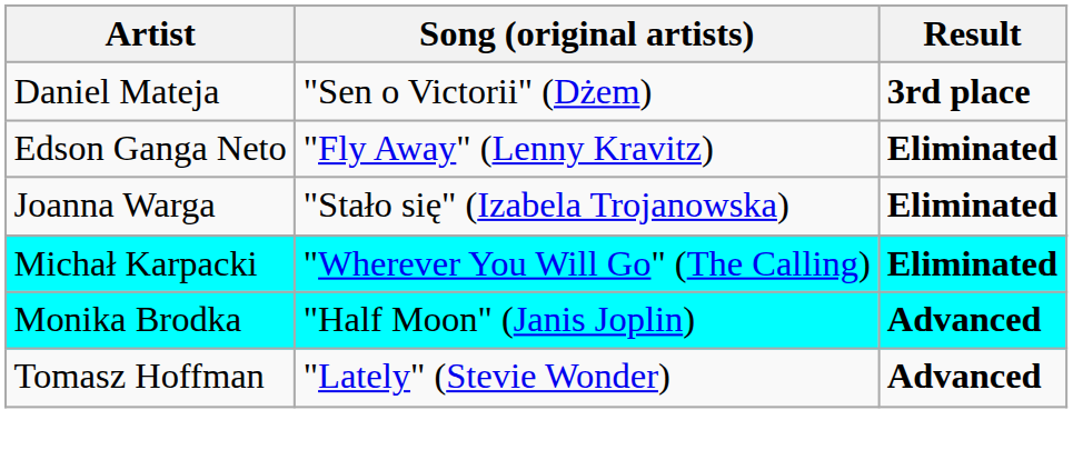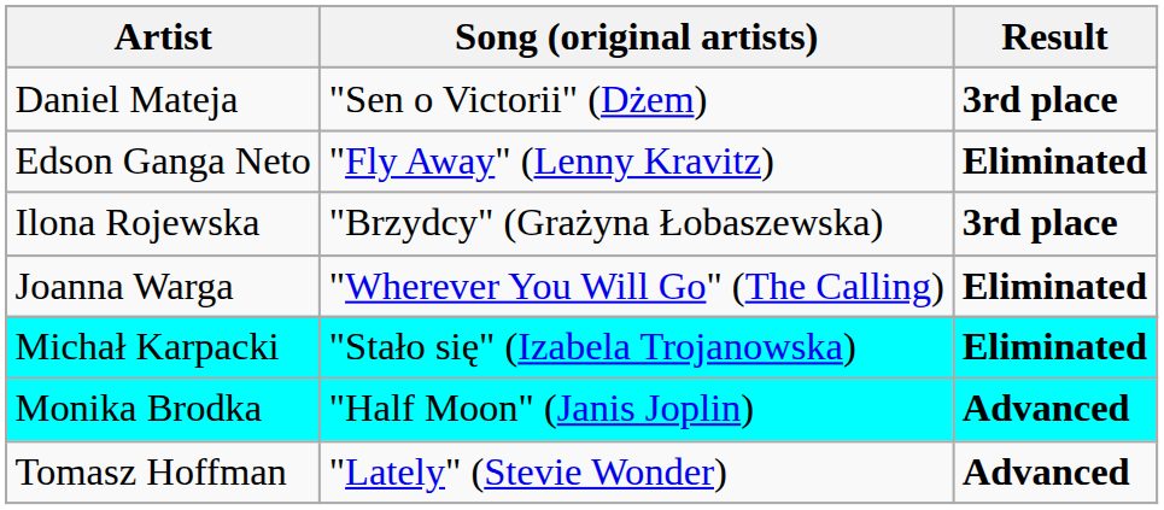+ row: Ilona Rojewska | "Brzydcy" (Grażyna Łobaszewska) | 3rd place
Joanna Warga | Song (original artists): "Stało się" (Izabela Trojanowska) -> "Wherever You Will Go" (The Calling)
Michał Karpacki | Song (original artists): "Wherever You Will Go" (The Calling) -> "Stało się" (Izabela Trojanowska)
